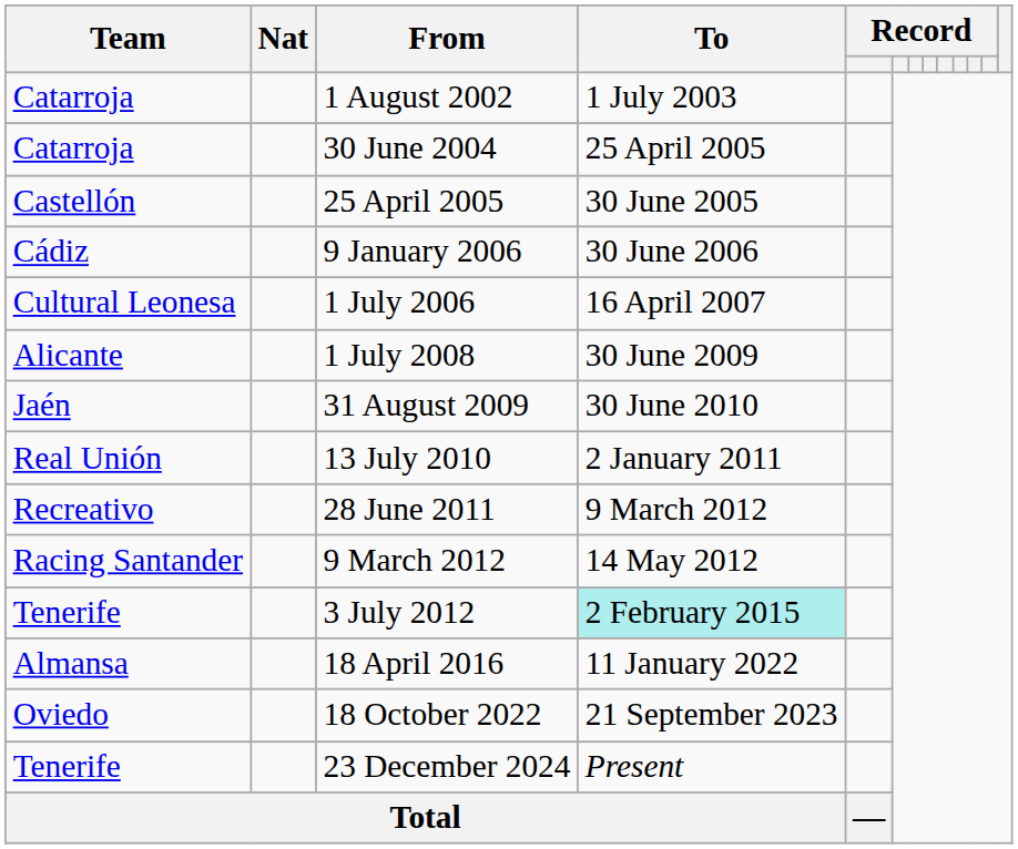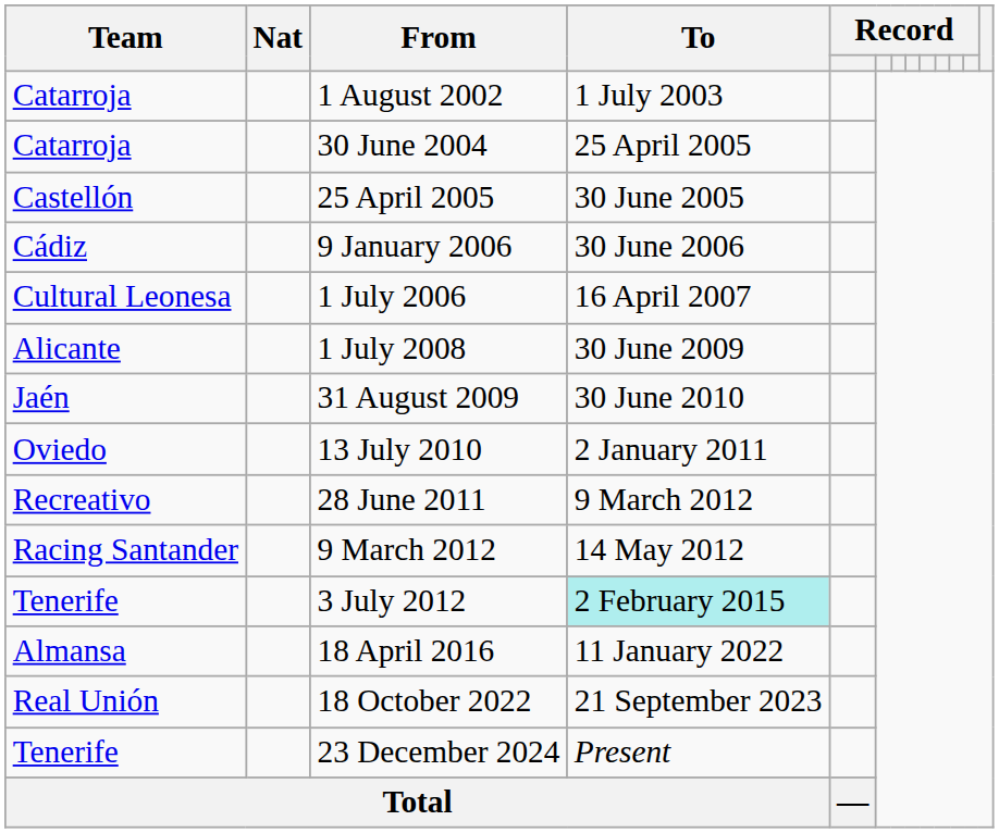13 July 2010 | Team: Real Unión -> Oviedo
18 October 2022 | Team: Oviedo -> Real Unión
